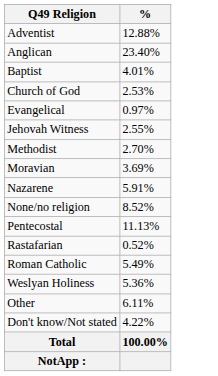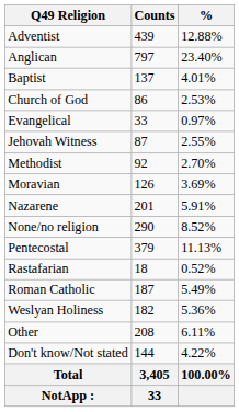+ column: Counts | 439 | 797 | 137 | 86 | 33 | 87 | 92 | 126 | 201 | 290 | 379 | 18 | 187 | 182 | 208 | 144 | 3,405 | 33
